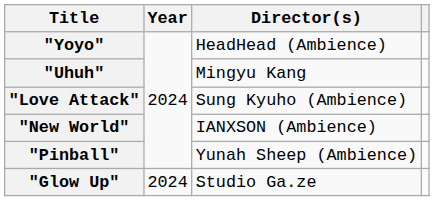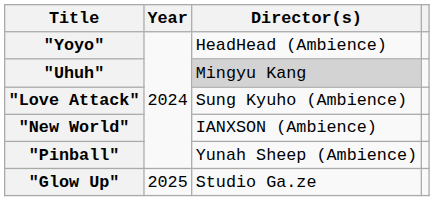"Uhuh" | Director(s): no background -> lightgrey background
"Glow Up" | Year: 2024 -> 2025
